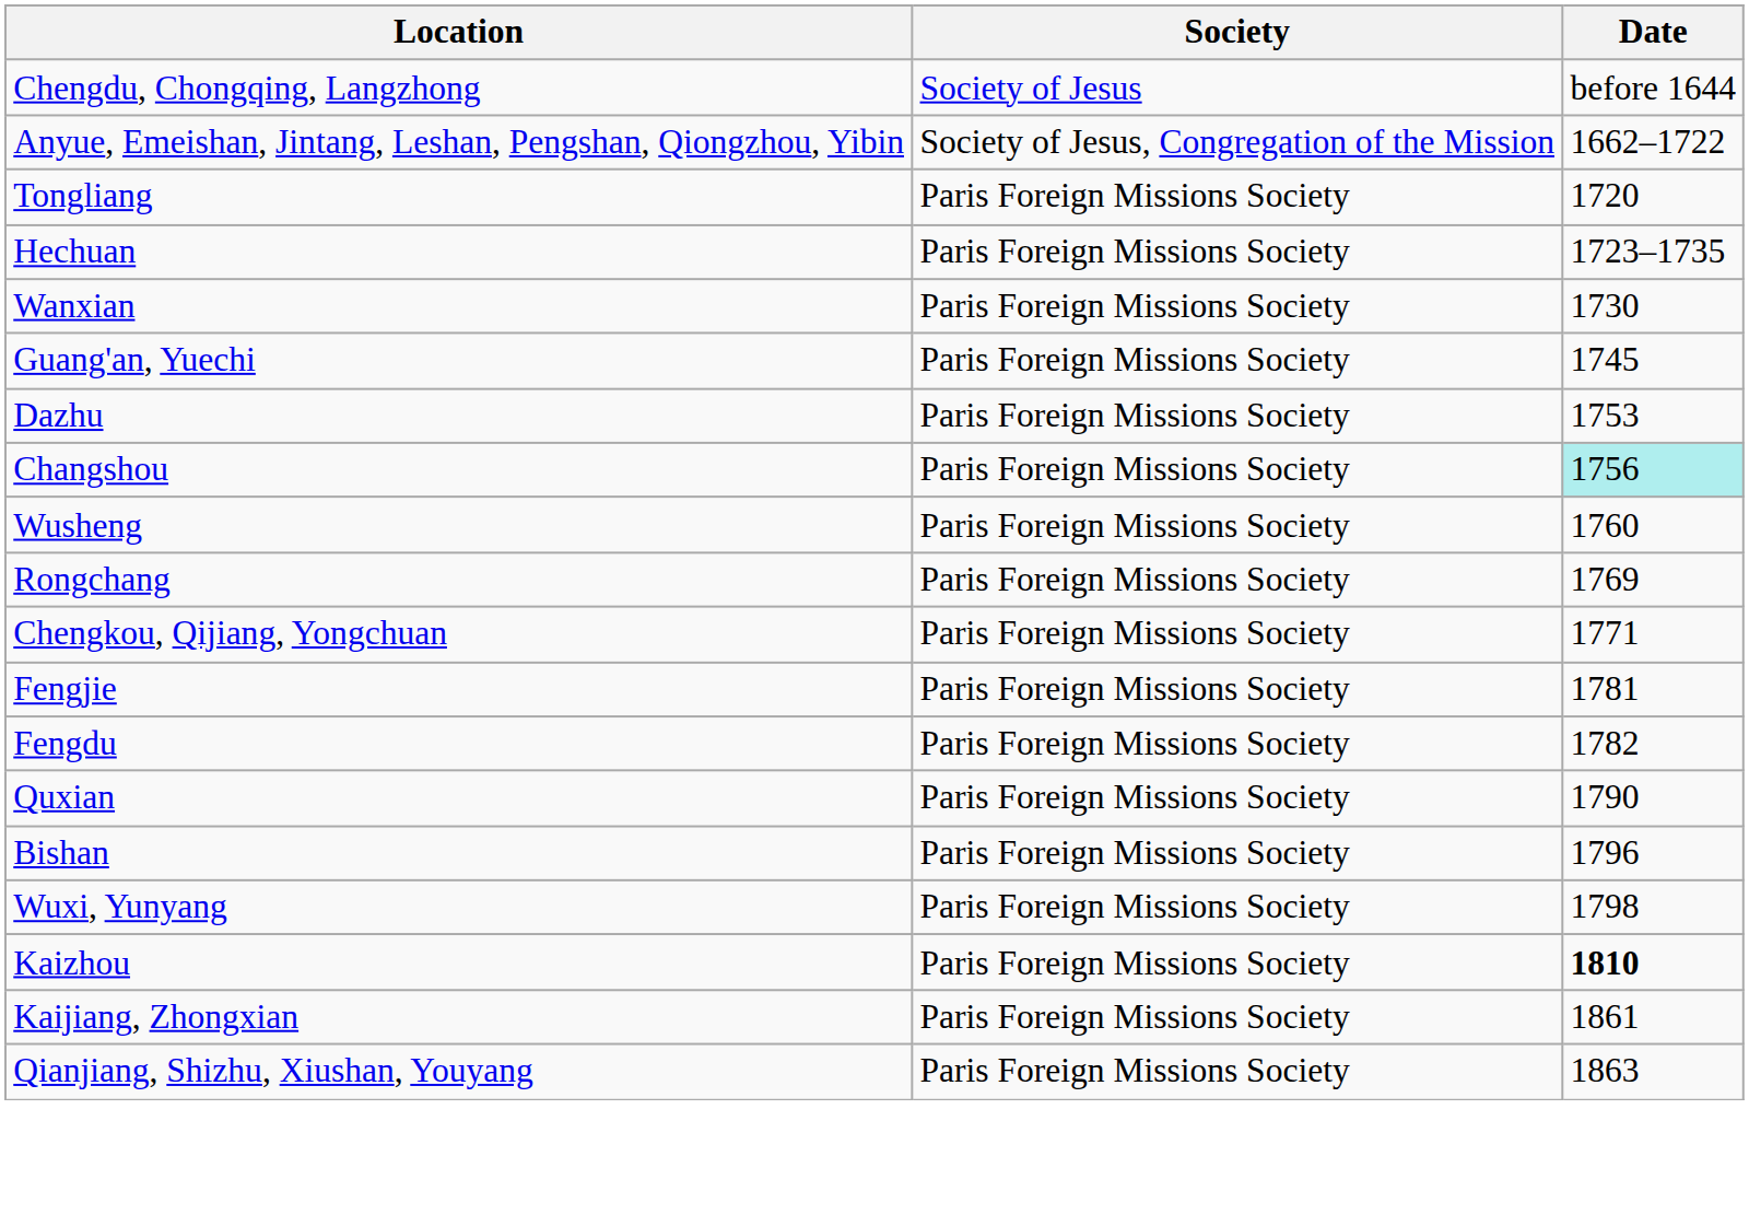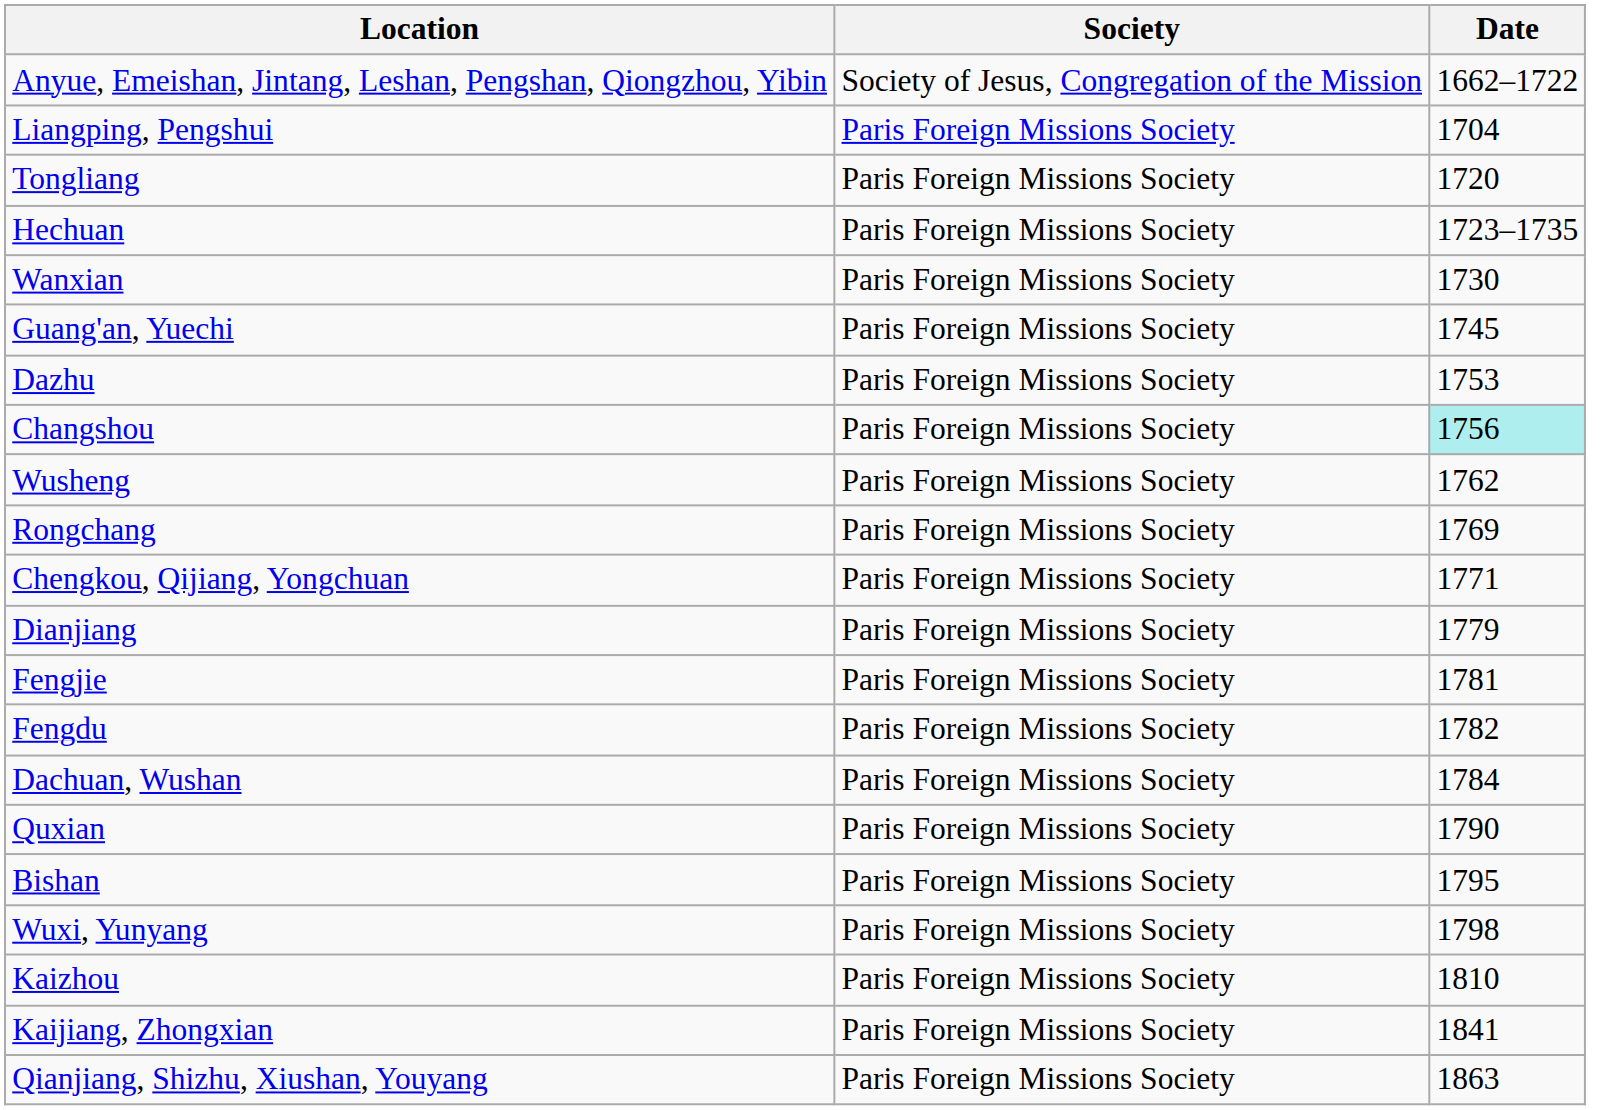- row: Chengdu, Chongqing, Langzhong | Society of Jesus | before 1644
+ row: Liangping, Pengshui | Paris Foreign Missions Society | 1704
Wusheng | Date: 1760 -> 1762
+ row: Dianjiang | Paris Foreign Missions Society | 1779
+ row: Dachuan, Wushan | Paris Foreign Missions Society | 1784
Bishan | Date: 1796 -> 1795
Kaizhou | Date: bold -> normal
Kaijiang, Zhongxian | Date: 1861 -> 1841
